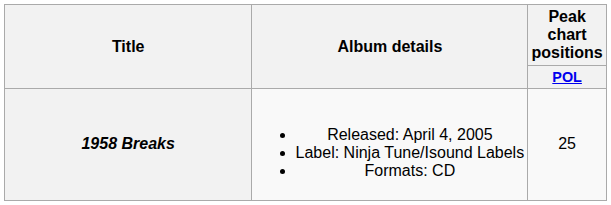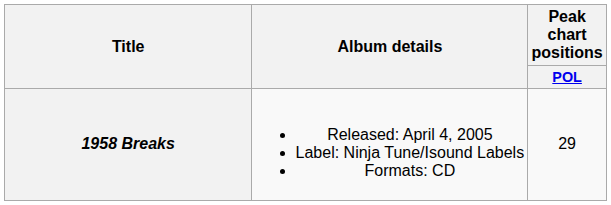1958 Breaks | Peak chart positions / POL: 25 -> 29
